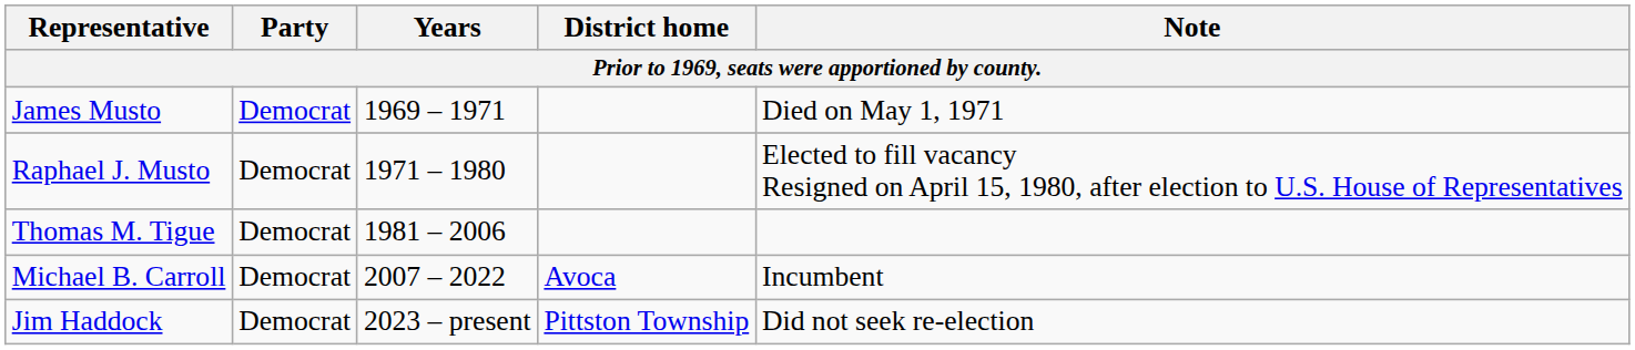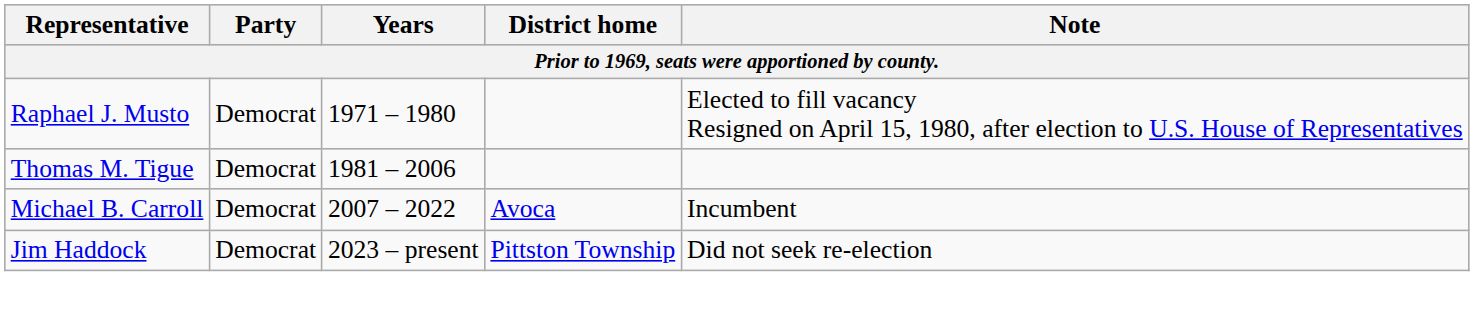- row: James Musto | Democrat | 1969 – 1971 | Died on May 1, 1971
